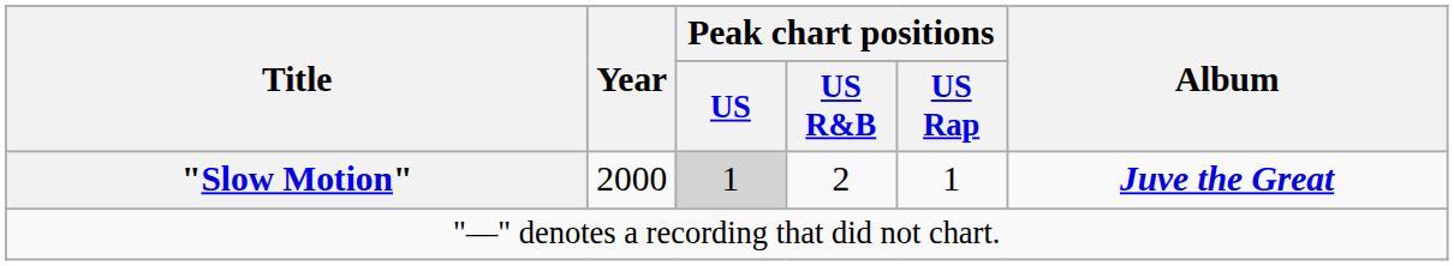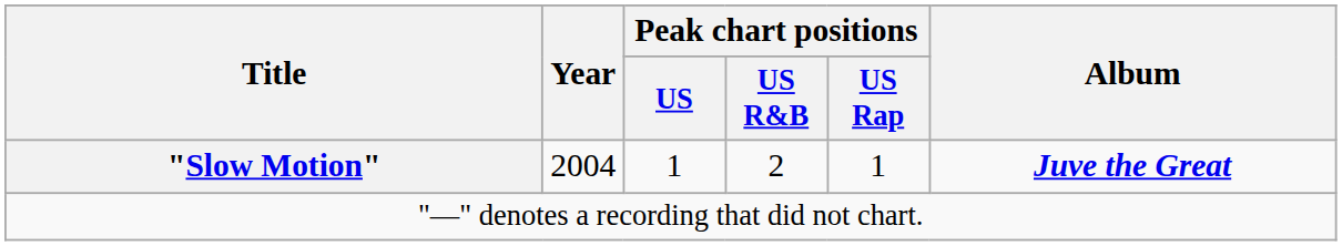"Slow Motion" | Year: 2000 -> 2004
"Slow Motion" | Peak chart positions / US: lightgrey background -> no background
